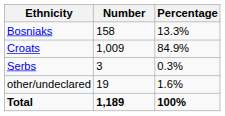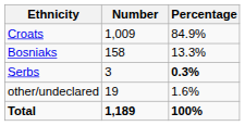rows swapped: Croats <-> Bosniaks
Serbs | Percentage: normal -> bold
